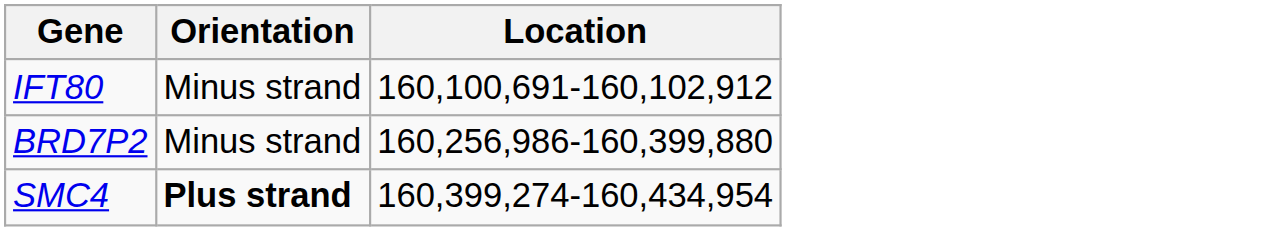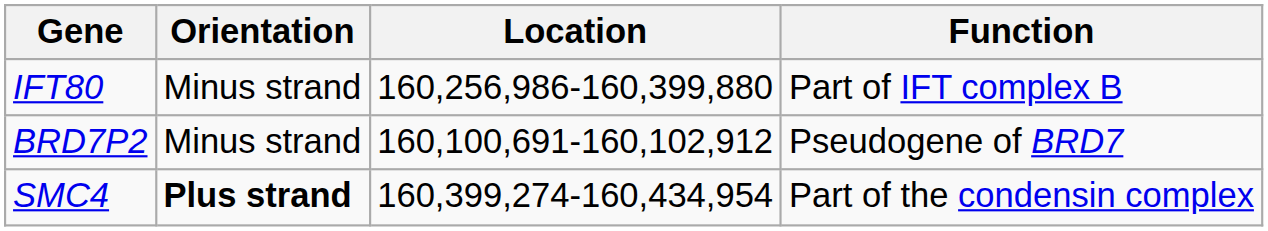+ column: Function | Part of IFT complex B | Pseudogene of BRD7 | Part of the condensin complex
IFT80 | Location: 160,100,691-160,102,912 -> 160,256,986-160,399,880
BRD7P2 | Location: 160,256,986-160,399,880 -> 160,100,691-160,102,912
